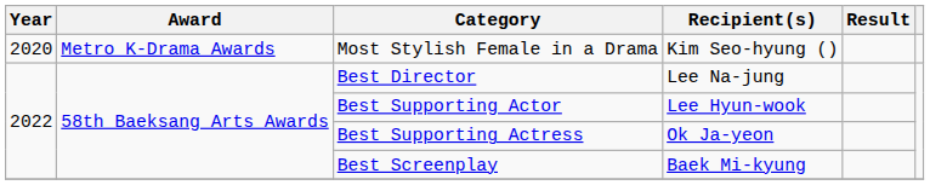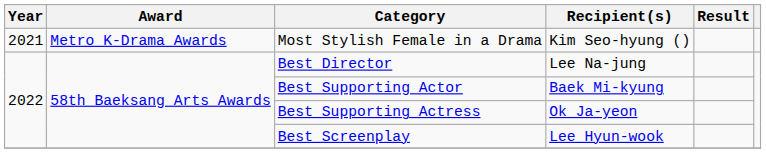Most Stylish Female in a Drama | Year: 2020 -> 2021
Best Supporting Actor | Recipient(s): Lee Hyun-wook -> Baek Mi-kyung
Best Screenplay | Recipient(s): Baek Mi-kyung -> Lee Hyun-wook
